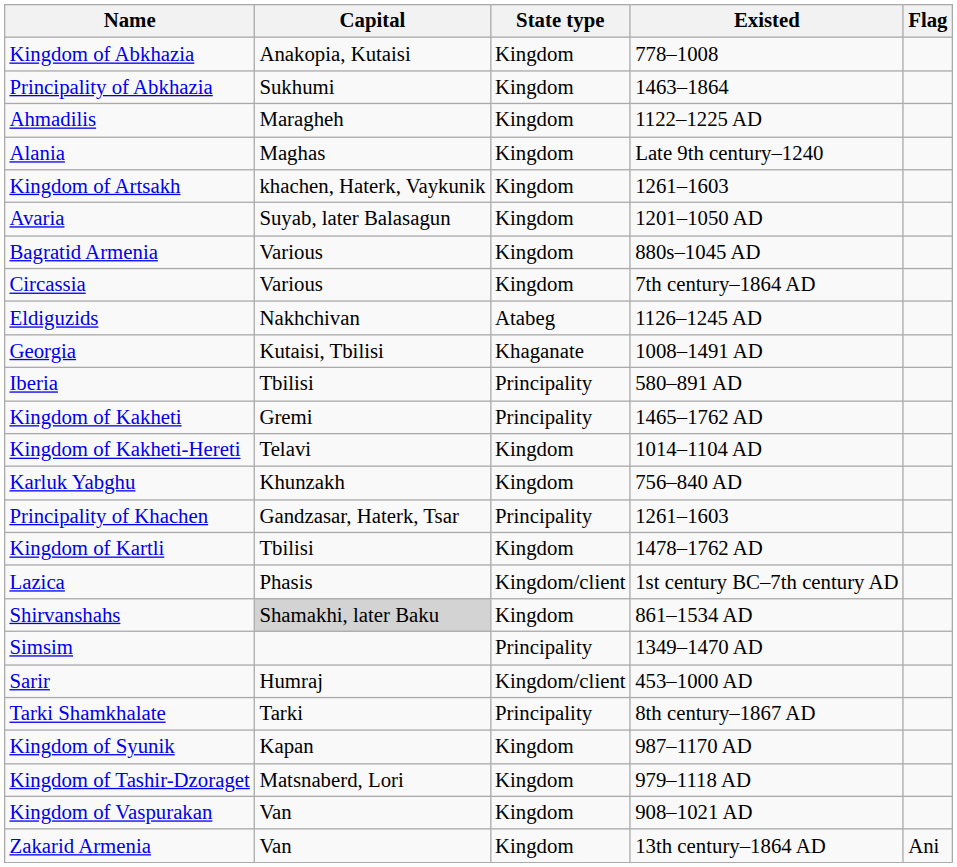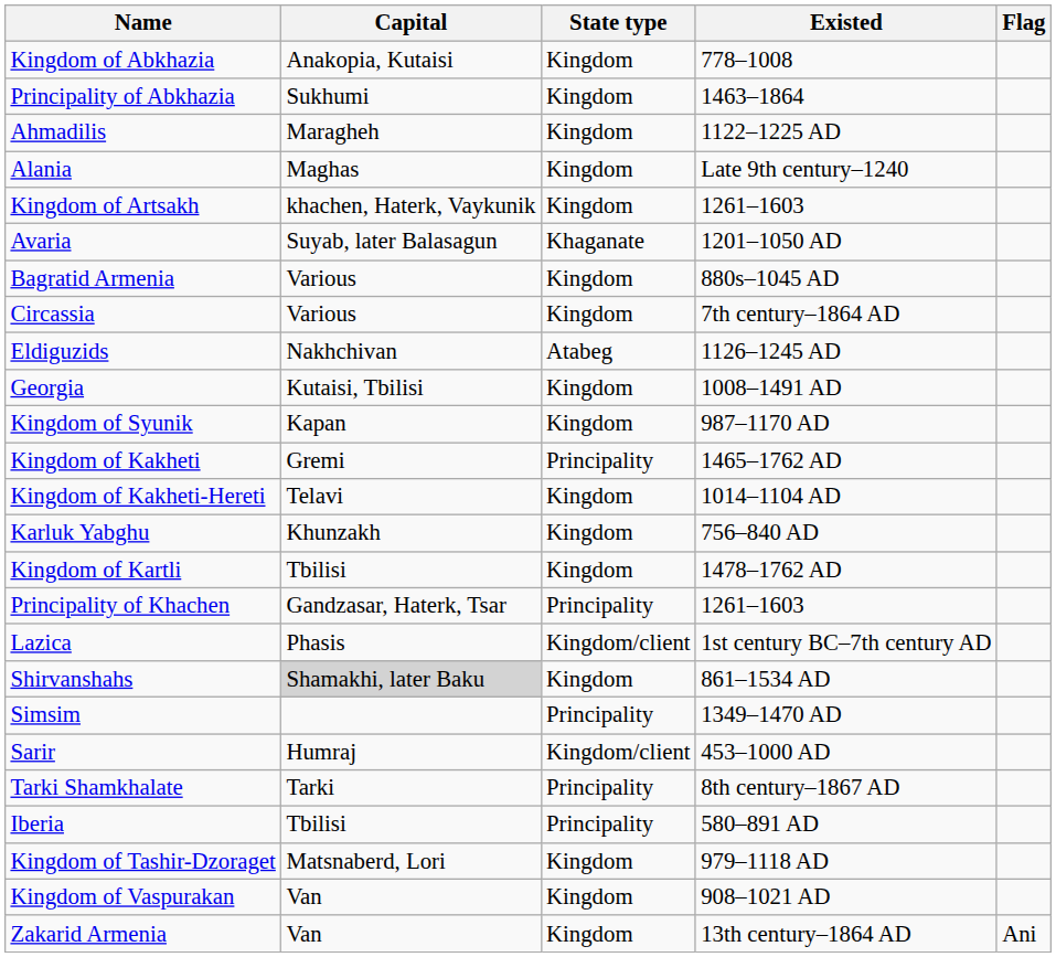Avaria | State type: Kingdom -> Khaganate
Georgia | State type: Khaganate -> Kingdom
rows swapped: Iberia <-> Kingdom of Syunik
rows swapped: Kingdom of Kartli <-> Principality of Khachen
